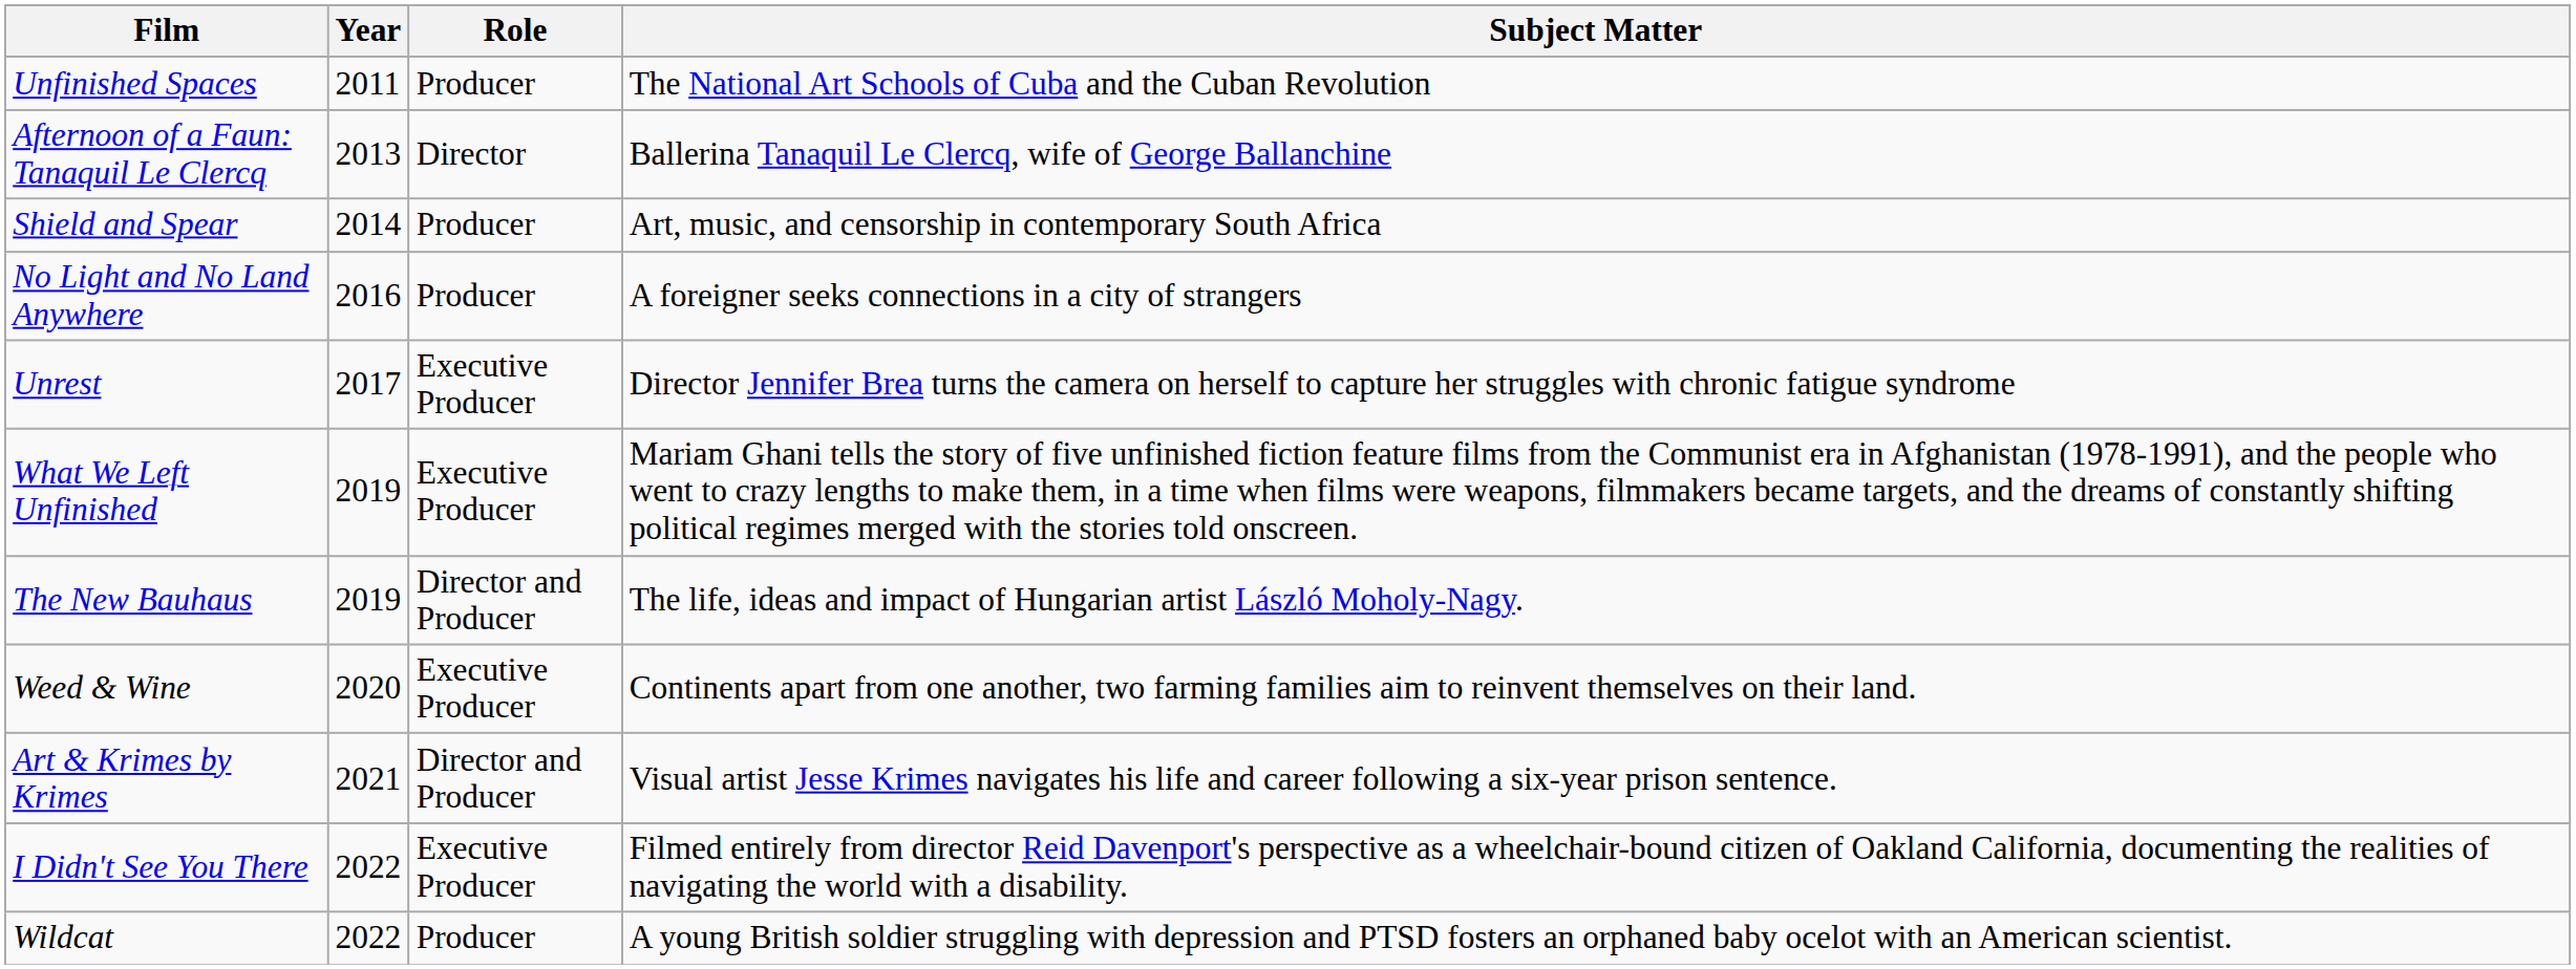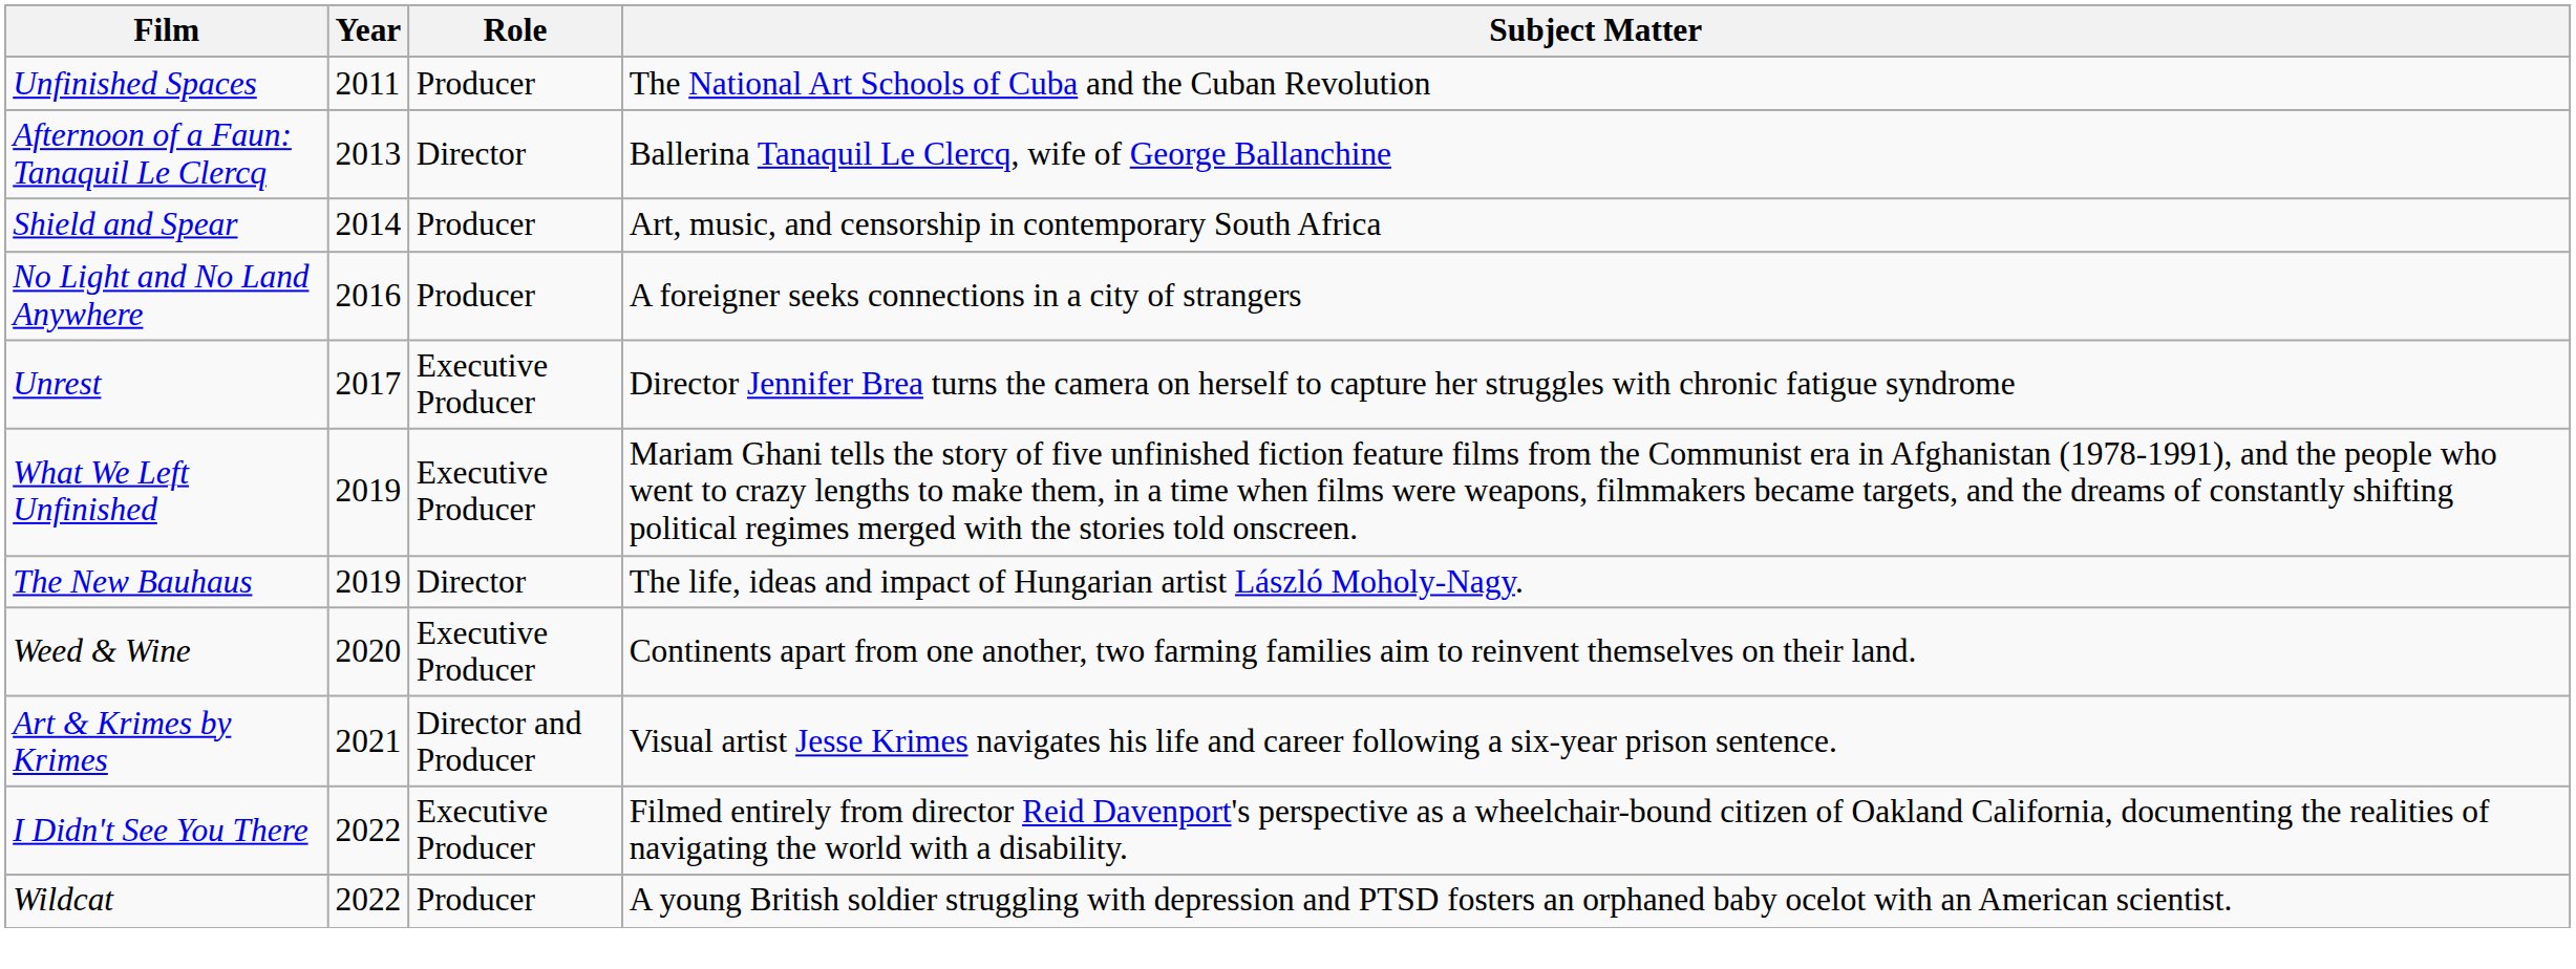The New Bauhaus | Role: Director and Producer -> Director
